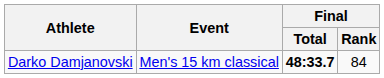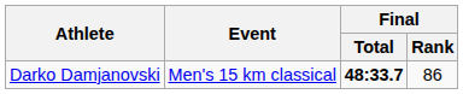Darko Damjanovski | Final / Rank: 84 -> 86
